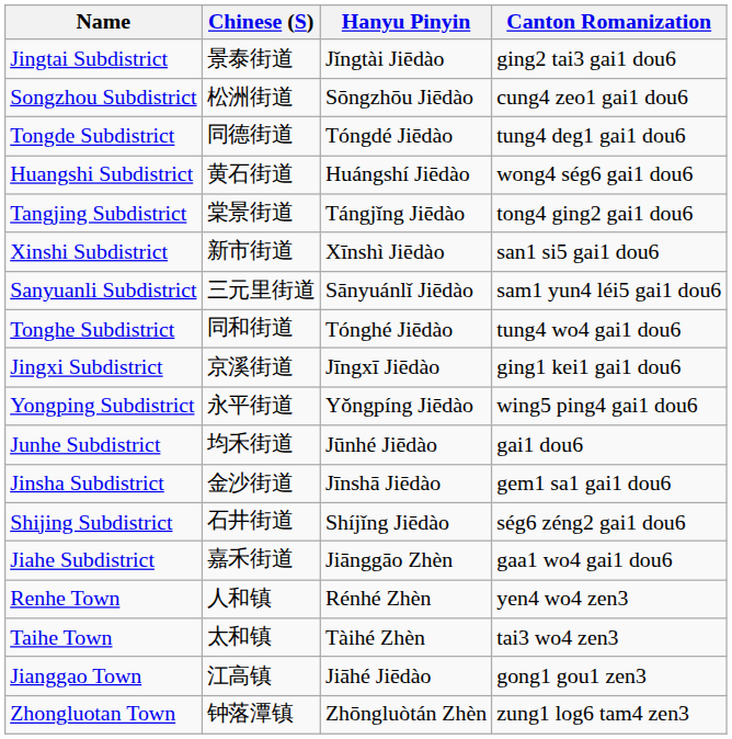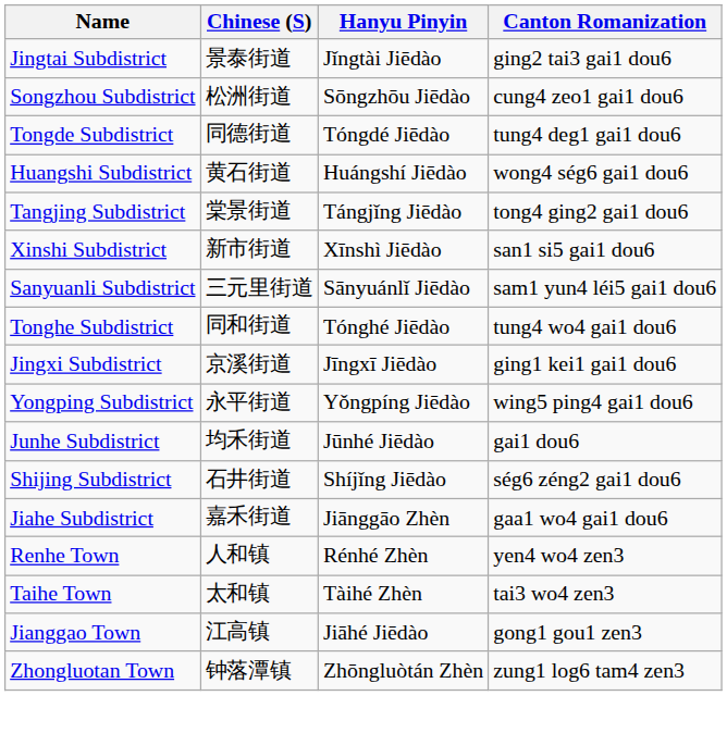- row: Jinsha Subdistrict | 金沙街道 | Jīnshā Jiēdào | gem1 sa1 gai1 dou6
